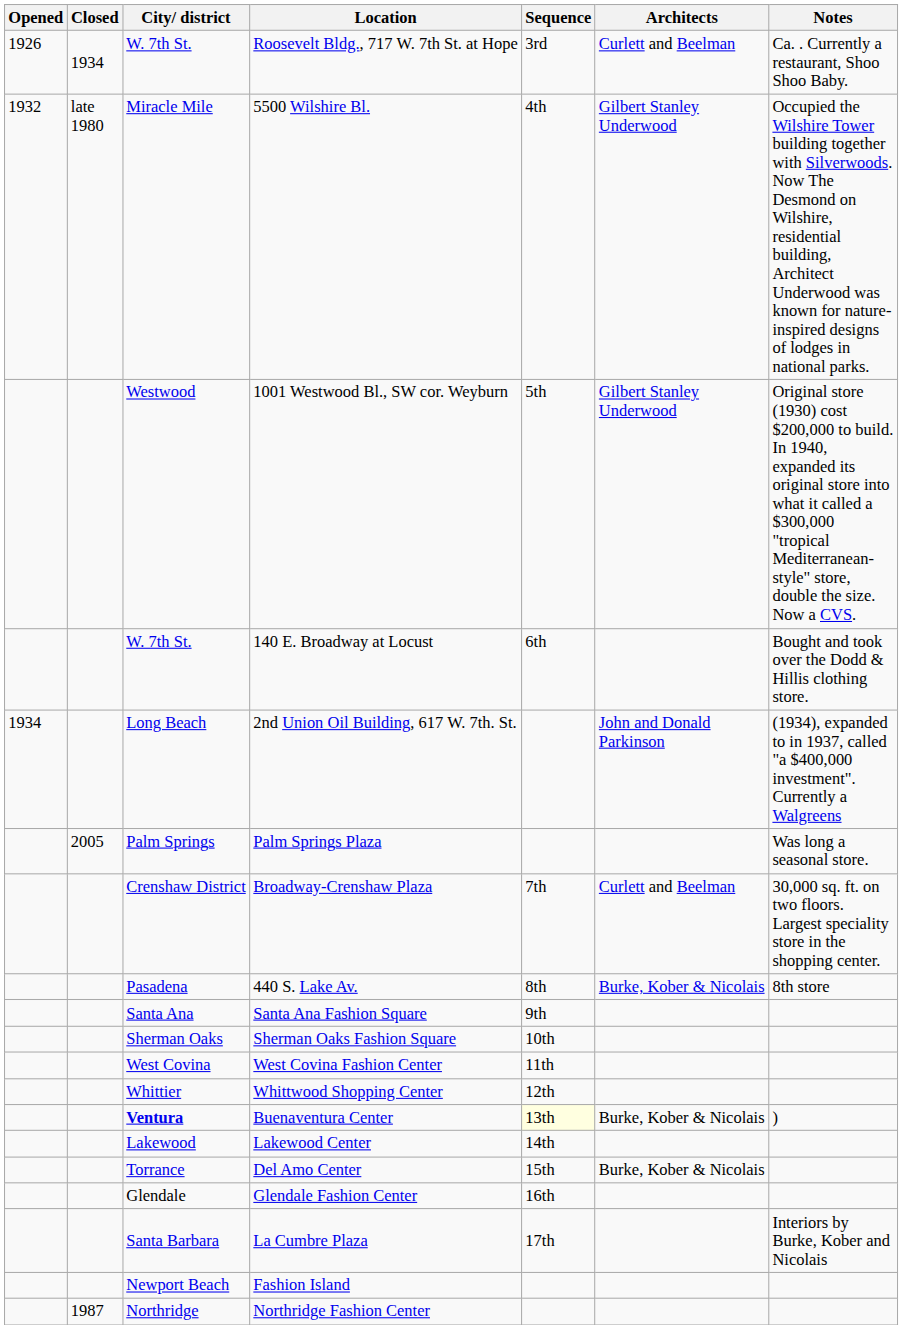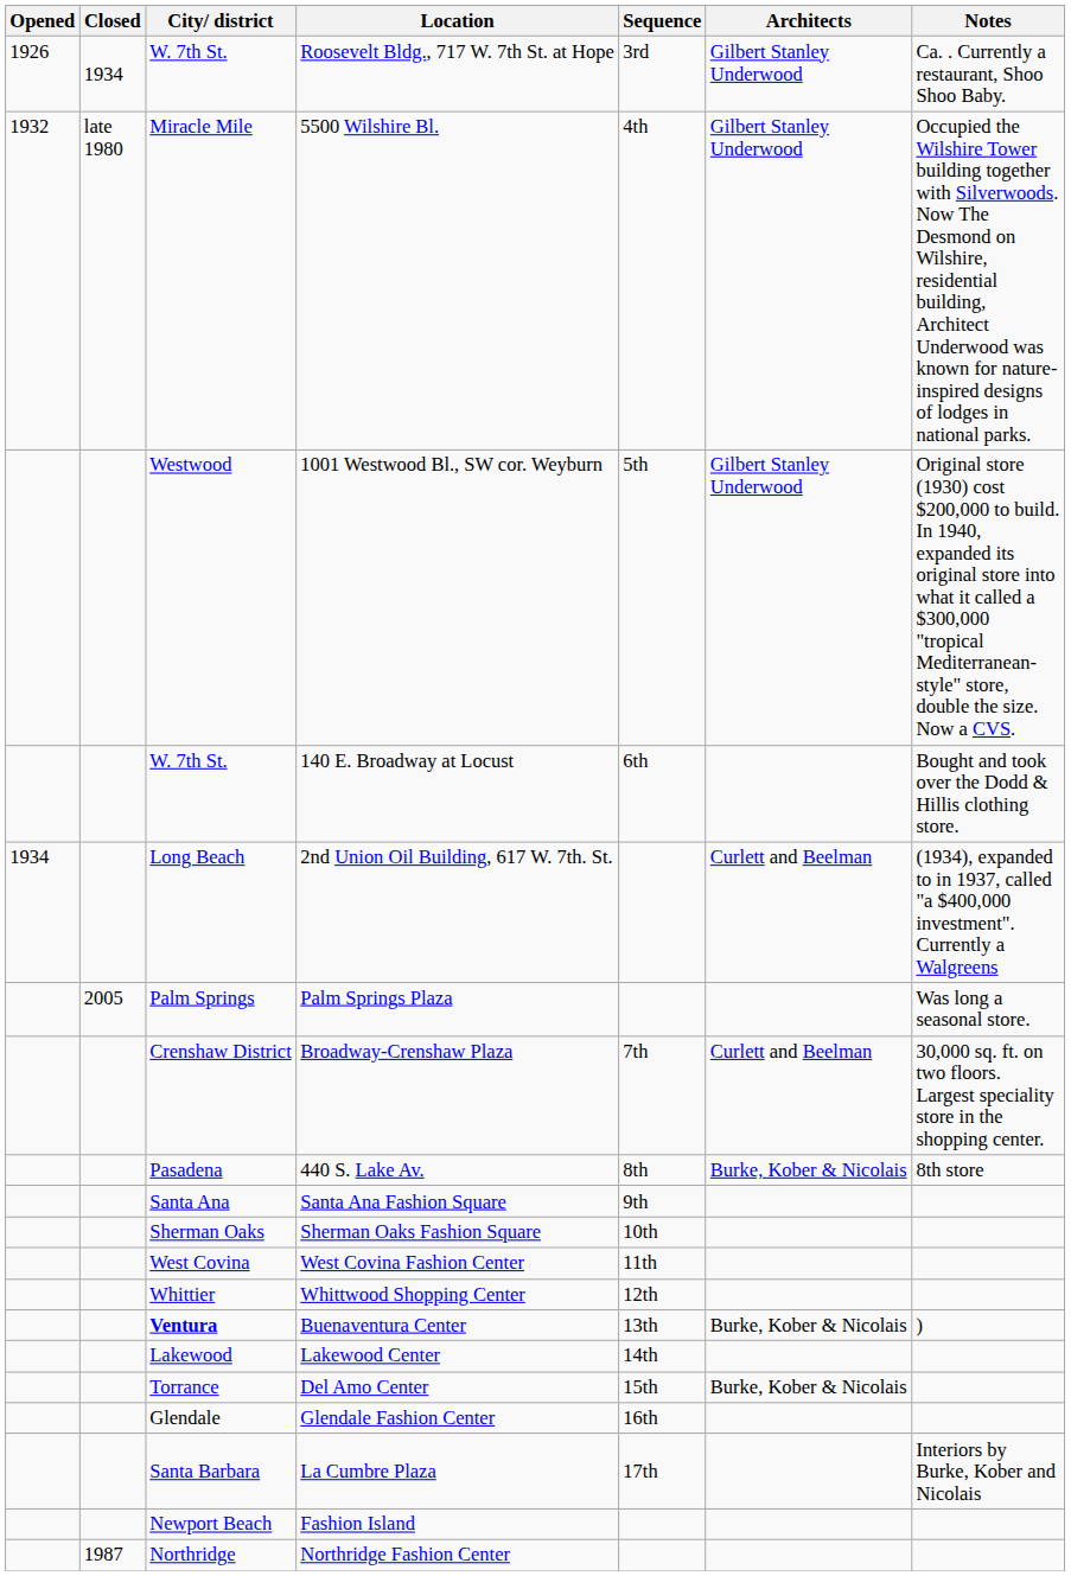Roosevelt Bldg., 717 W. 7th St. at Hope | Architects: Curlett and Beelman -> Gilbert Stanley Underwood
2nd Union Oil Building, 617 W. 7th. St. | Architects: John and Donald Parkinson -> Curlett and Beelman
Buenaventura Center | Sequence: lightyellow background -> no background
